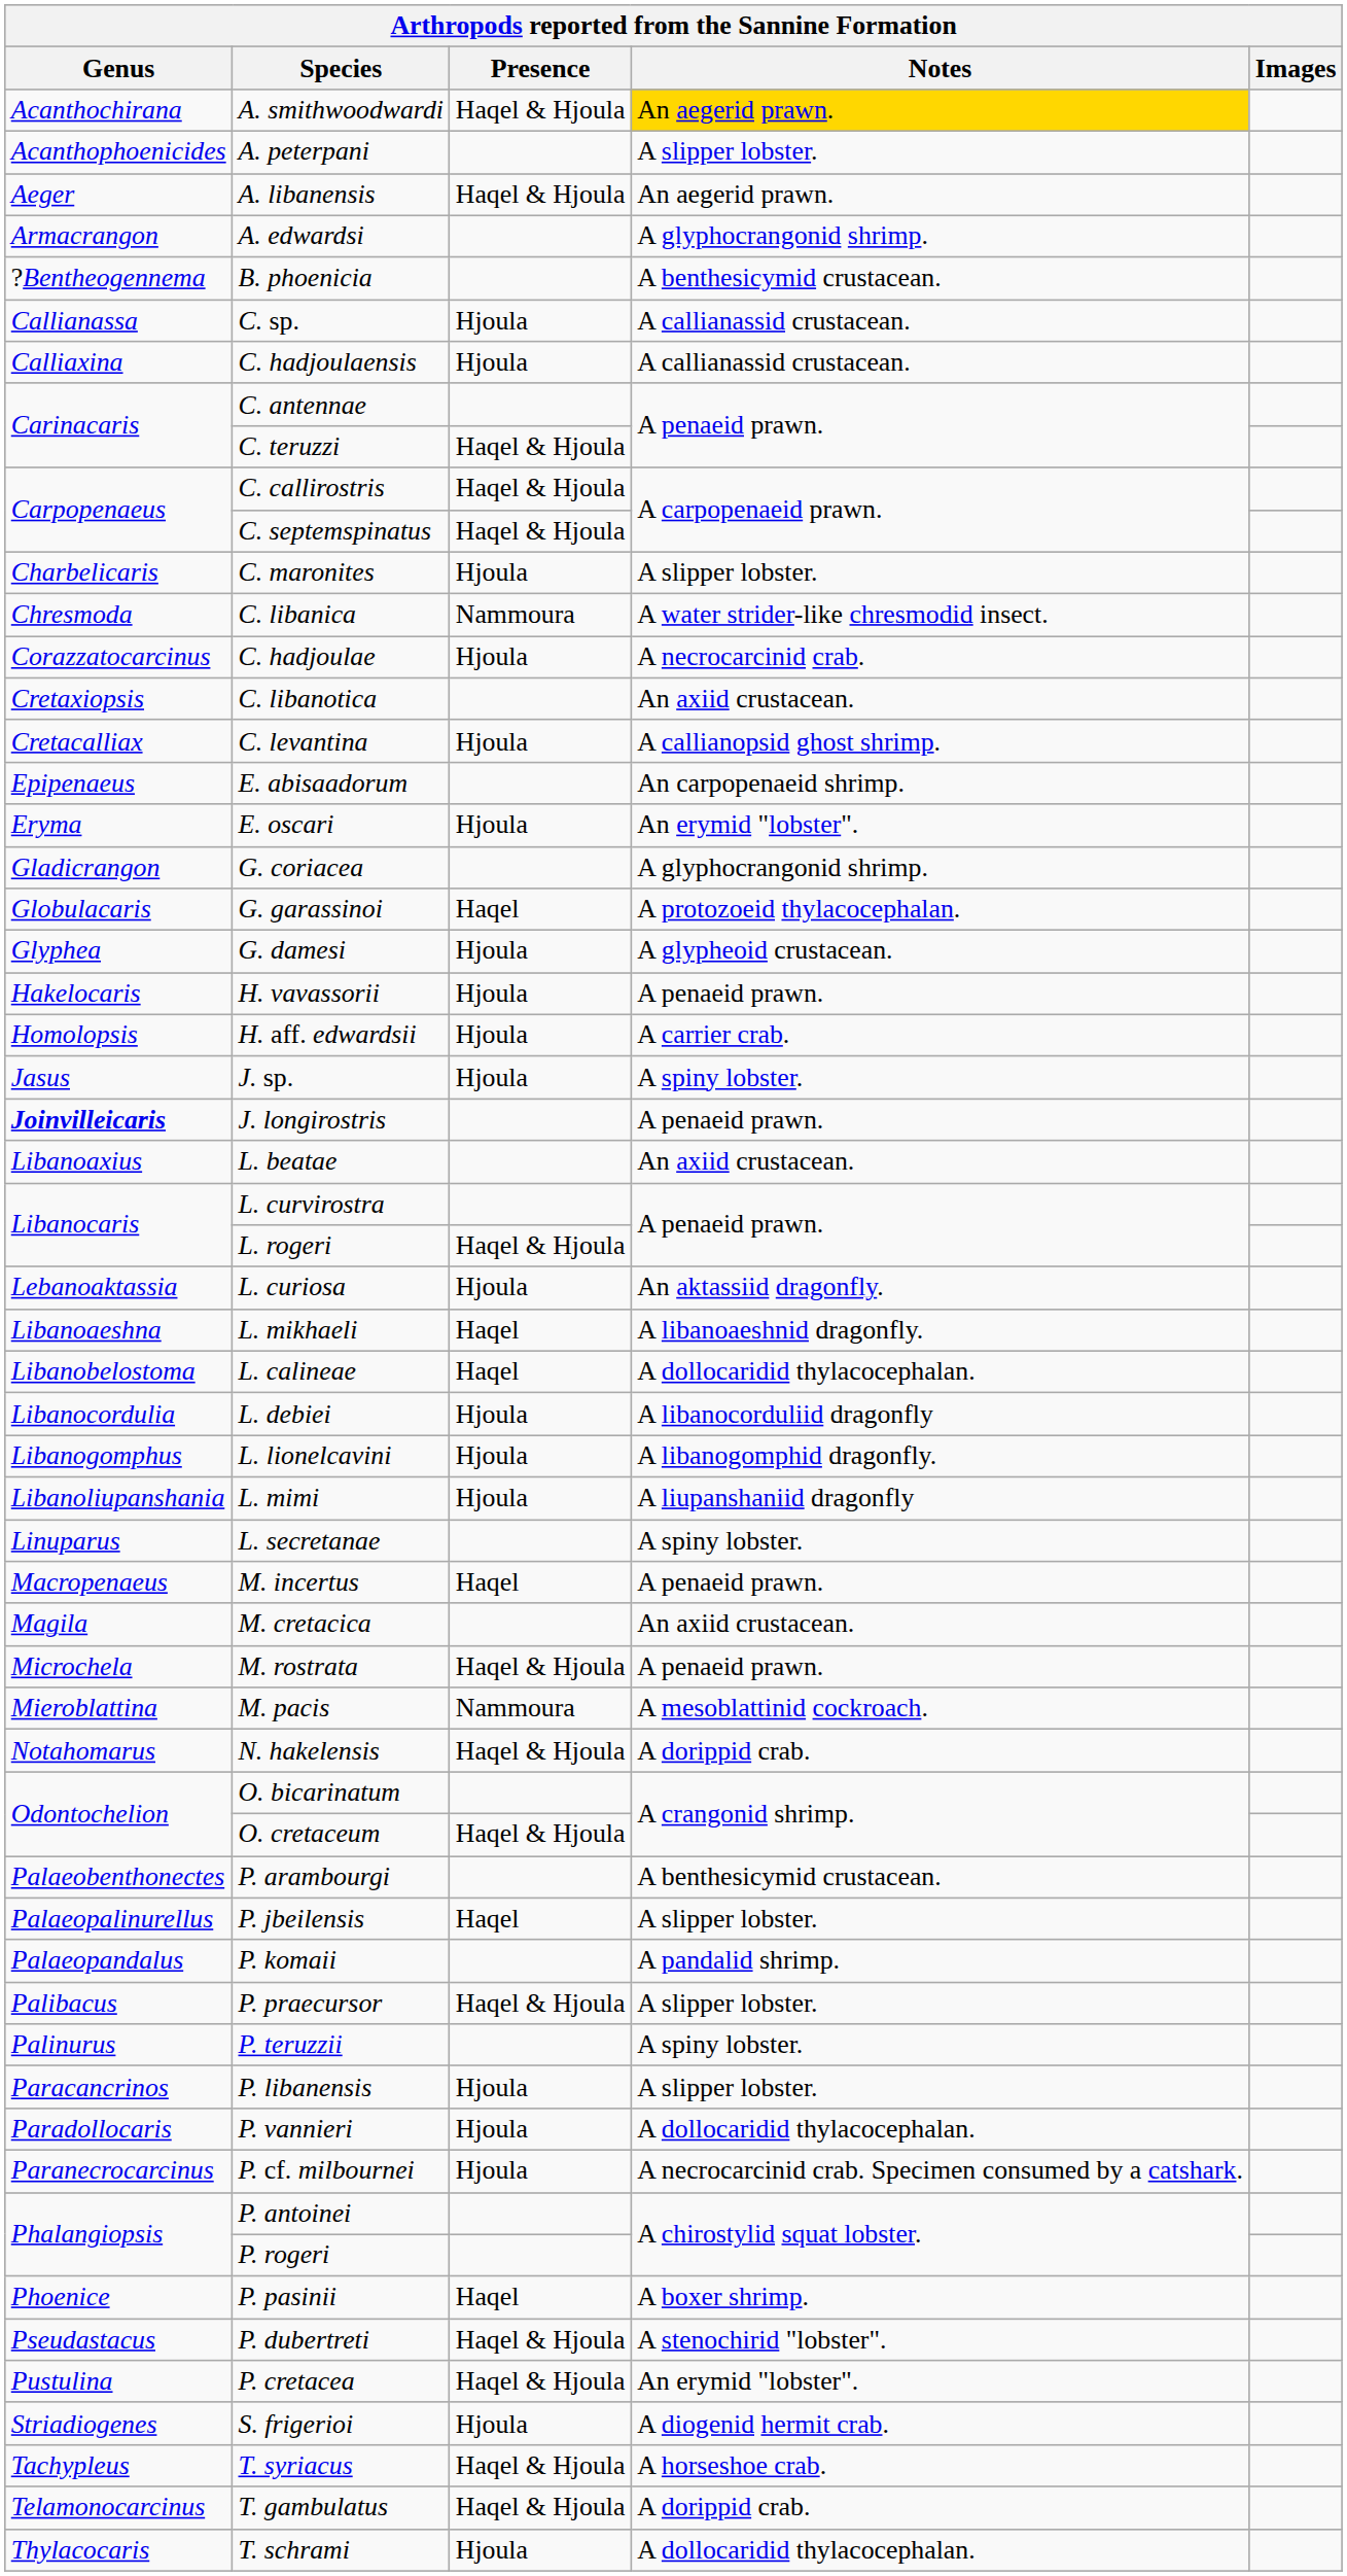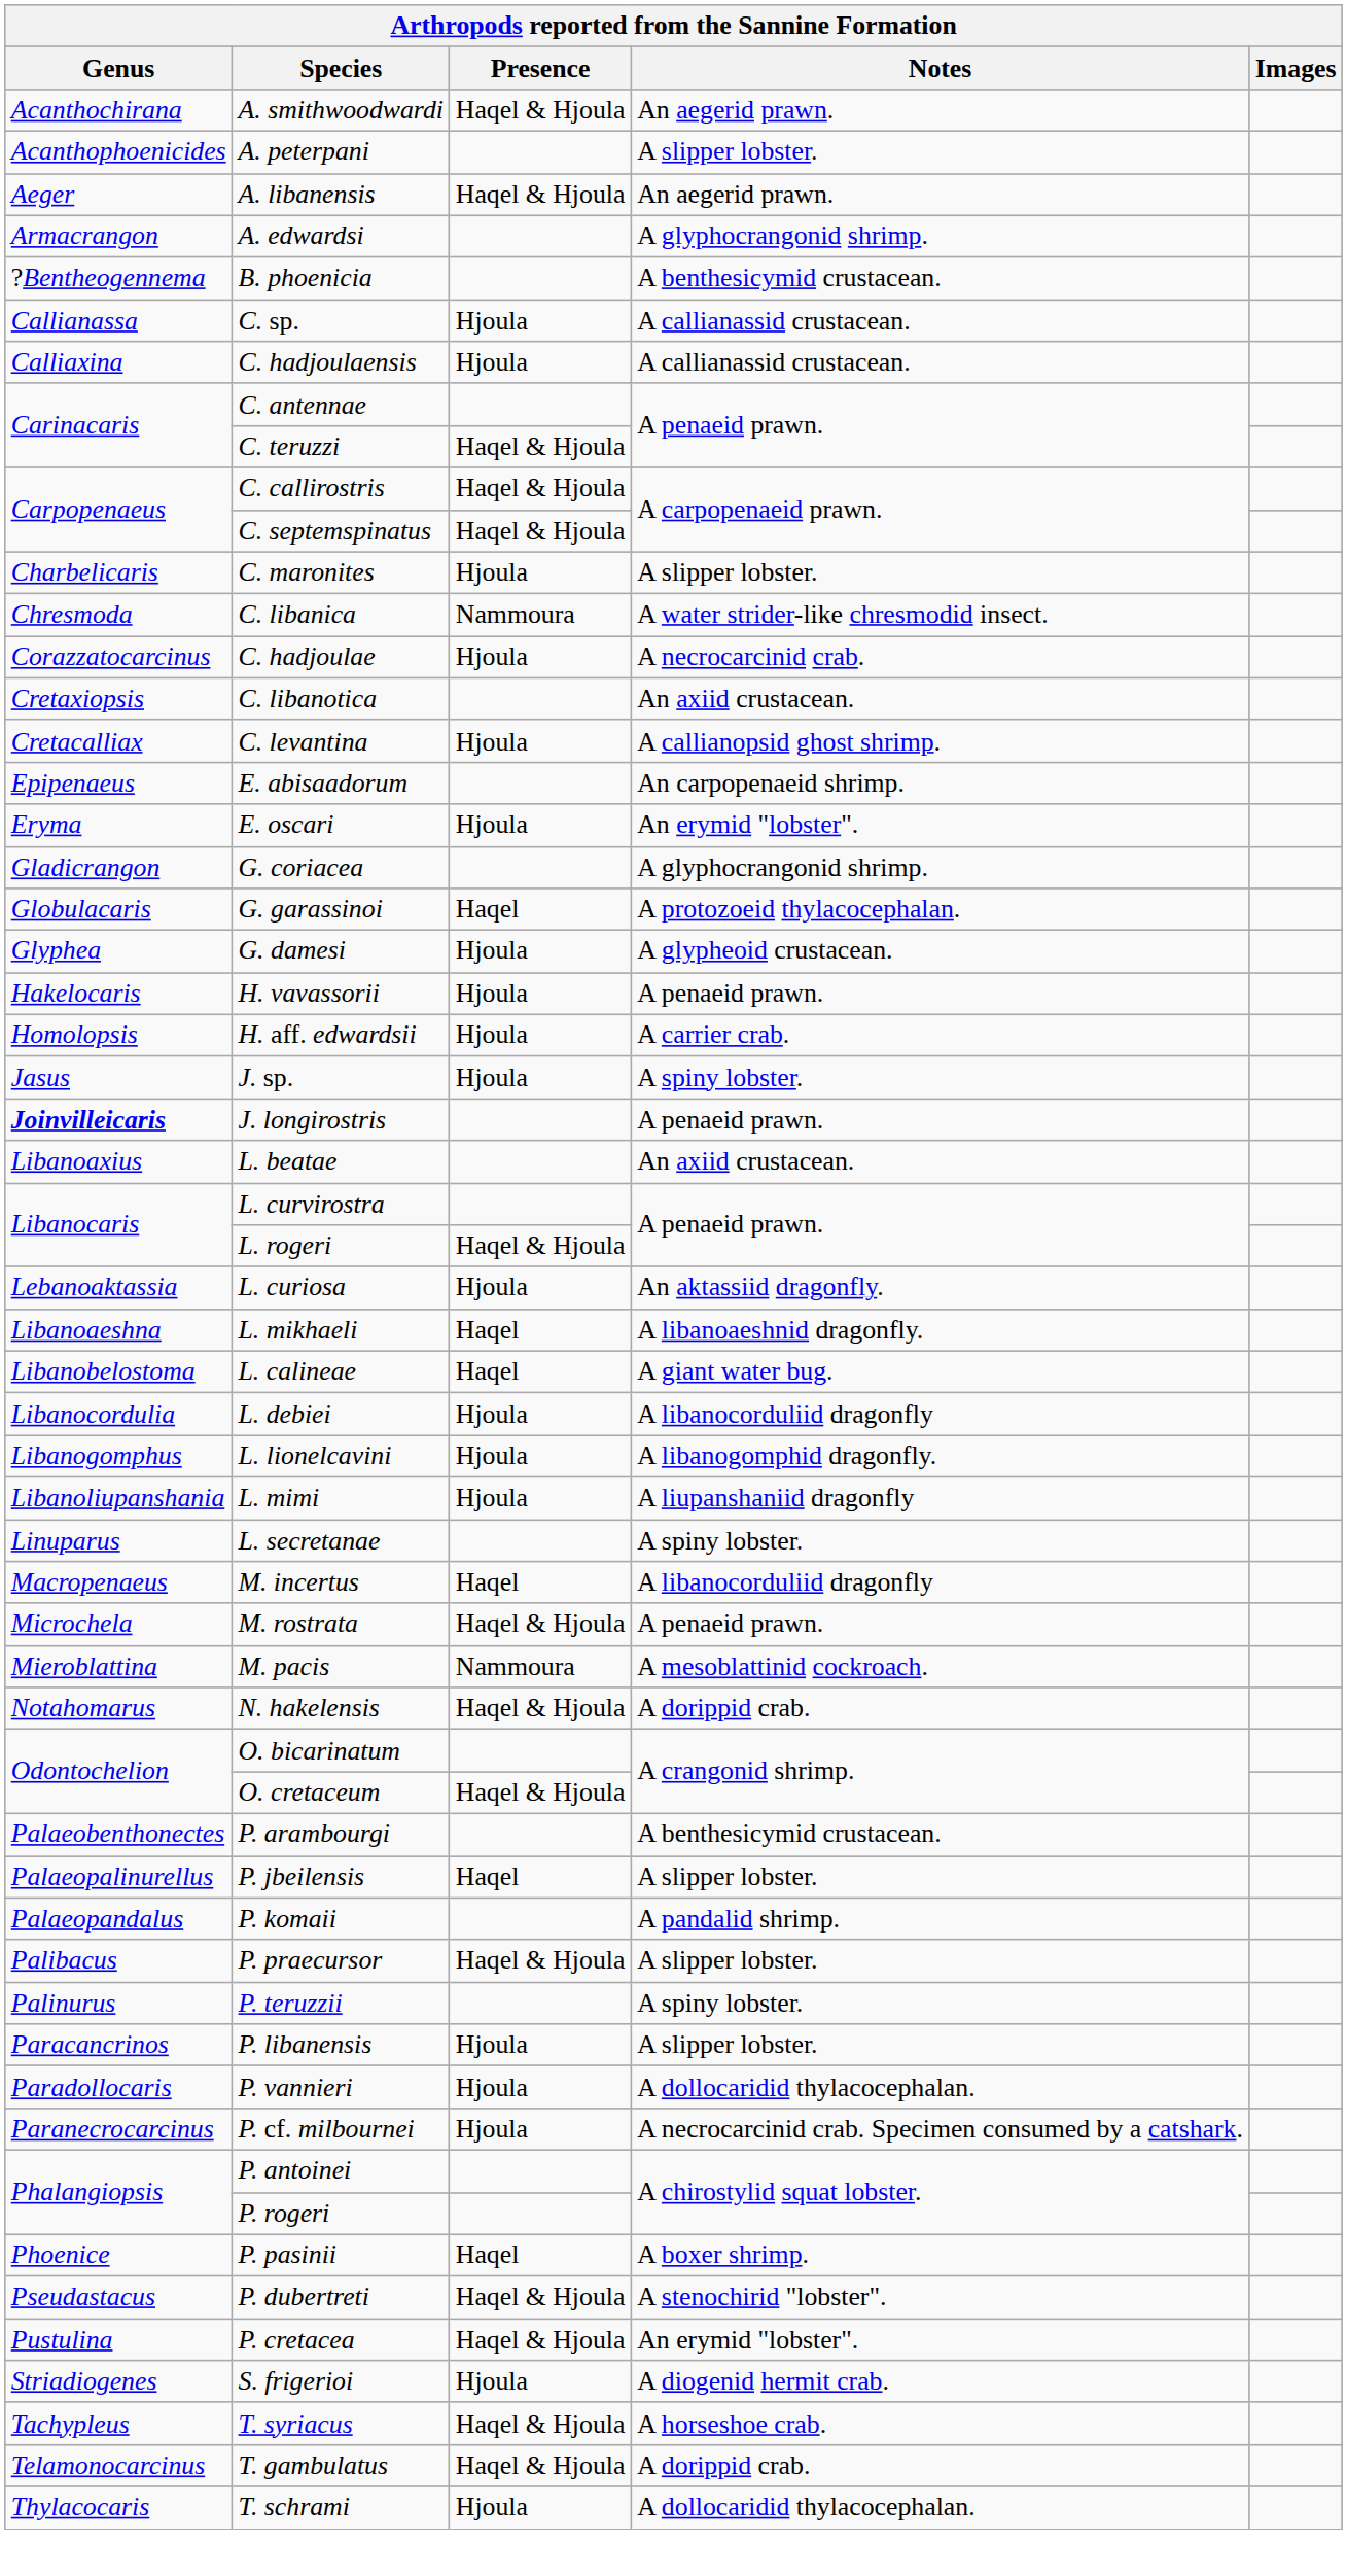A. smithwoodwardi | Notes: gold background -> no background
L. calineae | Notes: A dollocaridid thylacocephalan. -> A giant water bug.
M. incertus | Notes: A penaeid prawn. -> A libanocorduliid dragonfly
- row: Magila | M. cretacica | An axiid crustacean.
